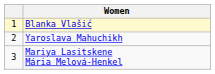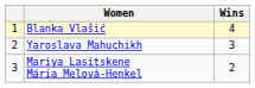+ column: Wins | 4 | 3 | 2
